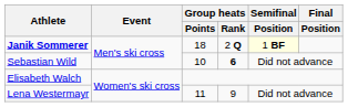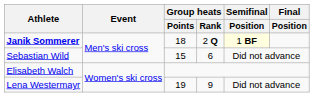Sebastian Wild | Group heats / Points: 10 -> 15
Sebastian Wild | Group heats / Rank: bold -> normal
Lena Westermayr | Group heats / Points: 11 -> 19
